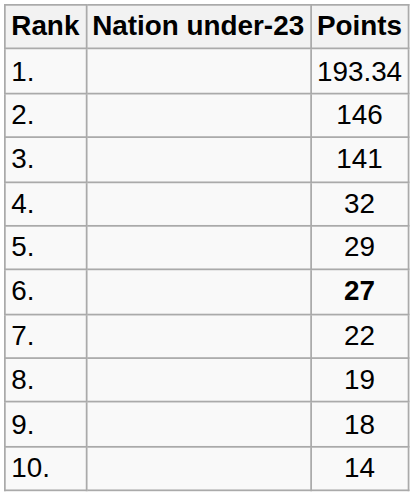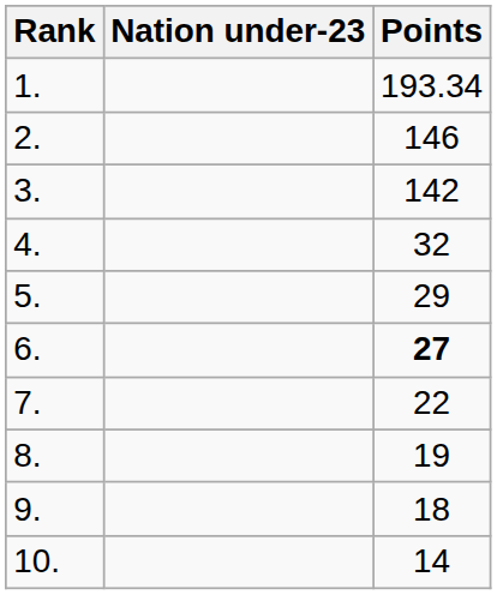3. | Points: 141 -> 142
